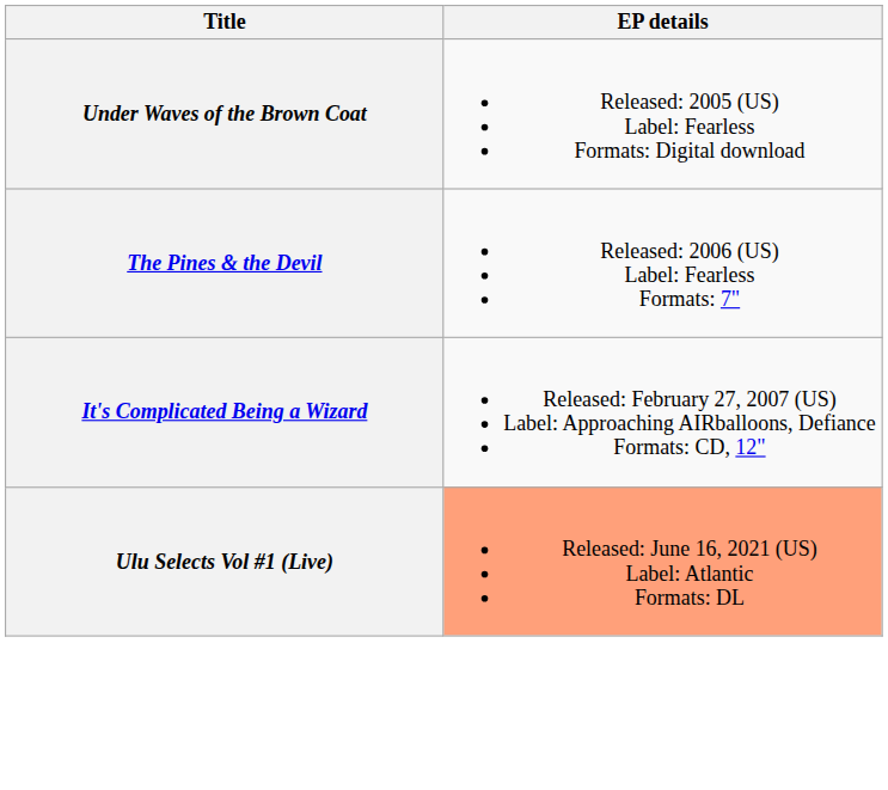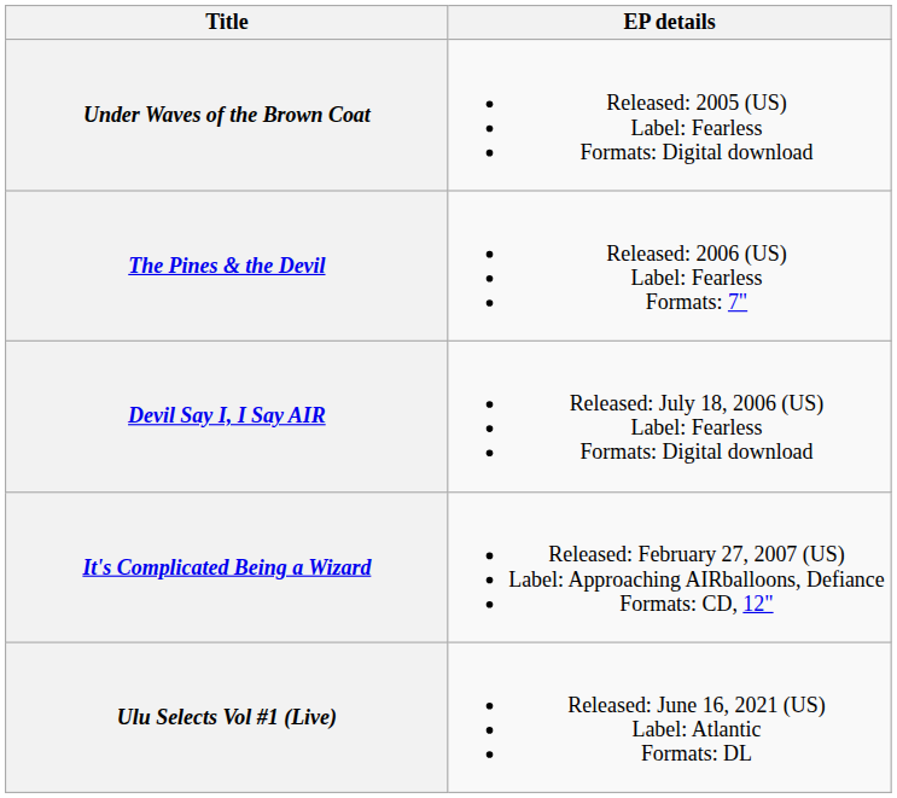+ row: Devil Say I, I Say AIR | Released: July 18, 2006 (US) Label: Fearless Formats: Digital download
Ulu Selects Vol #1 (Live) | EP details: lightsalmon background -> no background
